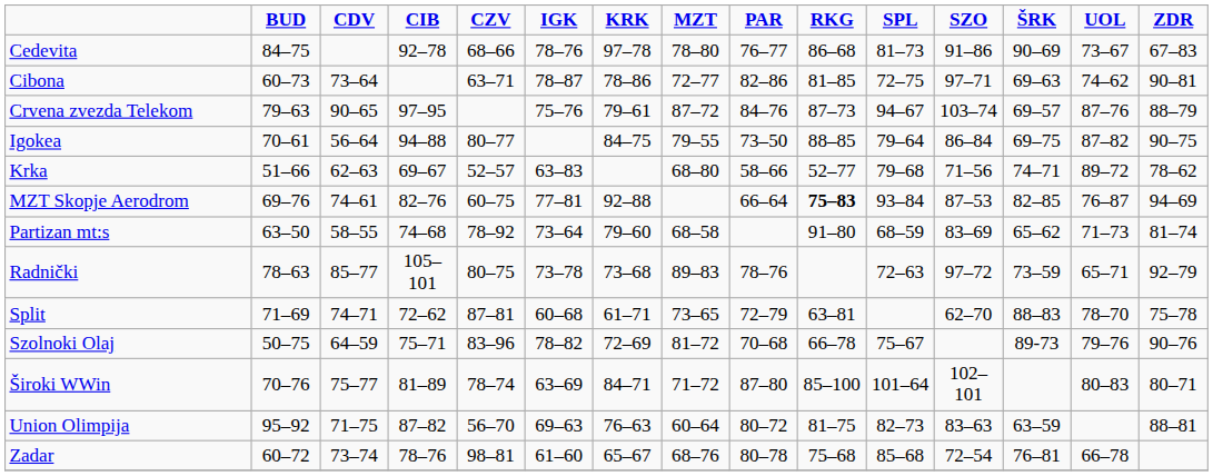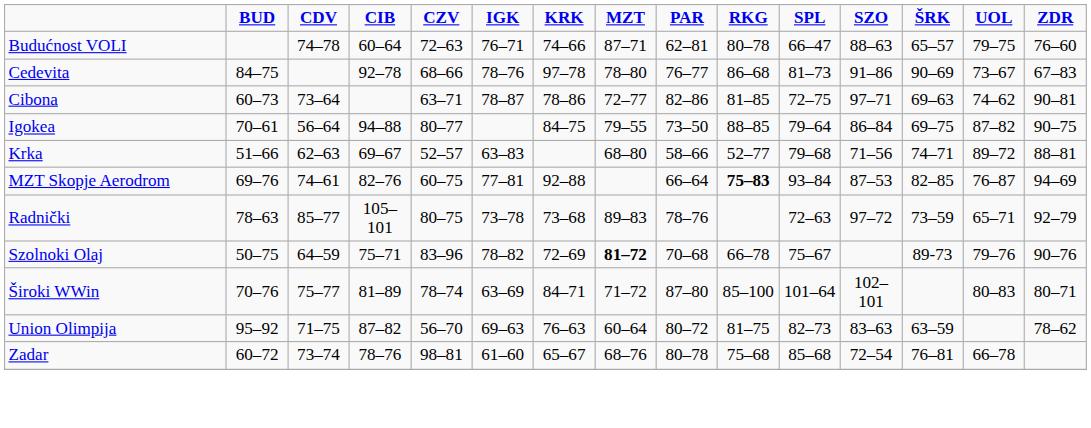+ row: Budućnost VOLI | 74–78 | 60–64 | 72–63 | 76–71 | 74–66 | 87–71 | 62–81 | 80–78 | 66–47 | 88–63 | 65–57 | 79–75 | 76–60
- row: Crvena zvezda Telekom | 79–63 | 90–65 | 97–95 | 75–76 | 79–61 | 87–72 | 84–76 | 87–73 | 94–67 | 103–74 | 69–57 | 87–76 | 88–79
Krka | ZDR: 78–62 -> 88–81
- row: Partizan mt:s | 63–50 | 58–55 | 74–68 | 78–92 | 73–64 | 79–60 | 68–58 | 91–80 | 68–59 | 83–69 | 65–62 | 71–73 | 81–74
- row: Split | 71–69 | 74–71 | 72–62 | 87–81 | 60–68 | 61–71 | 73–65 | 72–79 | 63–81 | 62–70 | 88–83 | 78–70 | 75–78
Szolnoki Olaj | MZT: normal -> bold
Union Olimpija | ZDR: 88–81 -> 78–62
